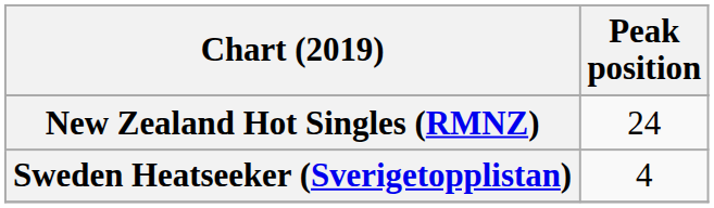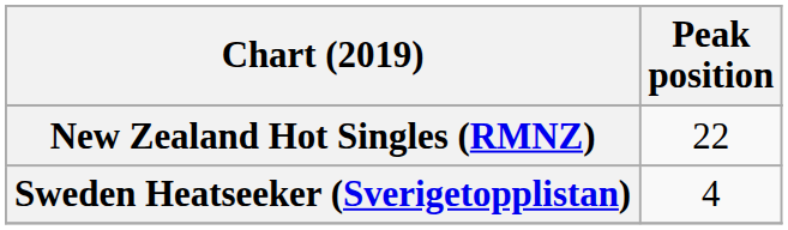New Zealand Hot Singles (RMNZ) | Peak position: 24 -> 22
